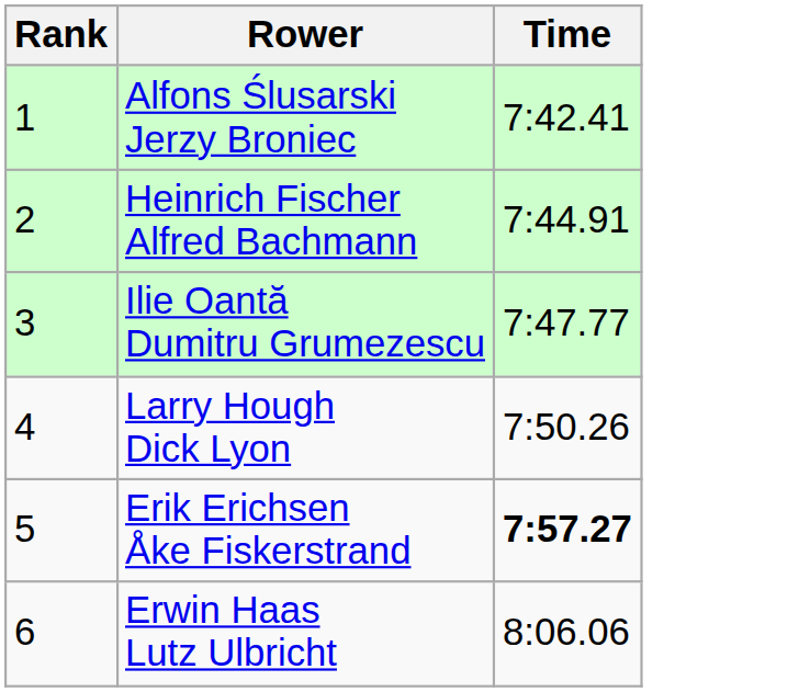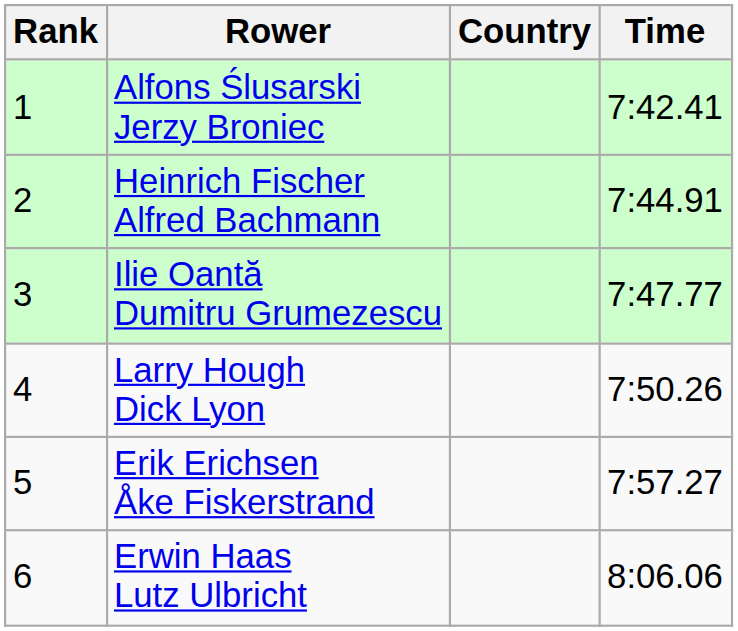+ column: Country
Erik Erichsen Åke Fiskerstrand | Time: bold -> normal
